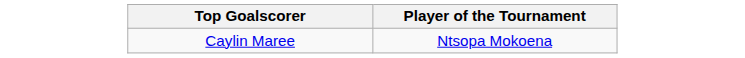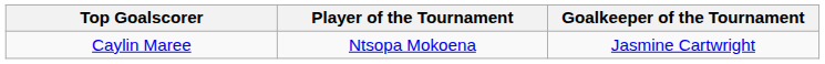+ column: Goalkeeper of the Tournament | Jasmine Cartwright
